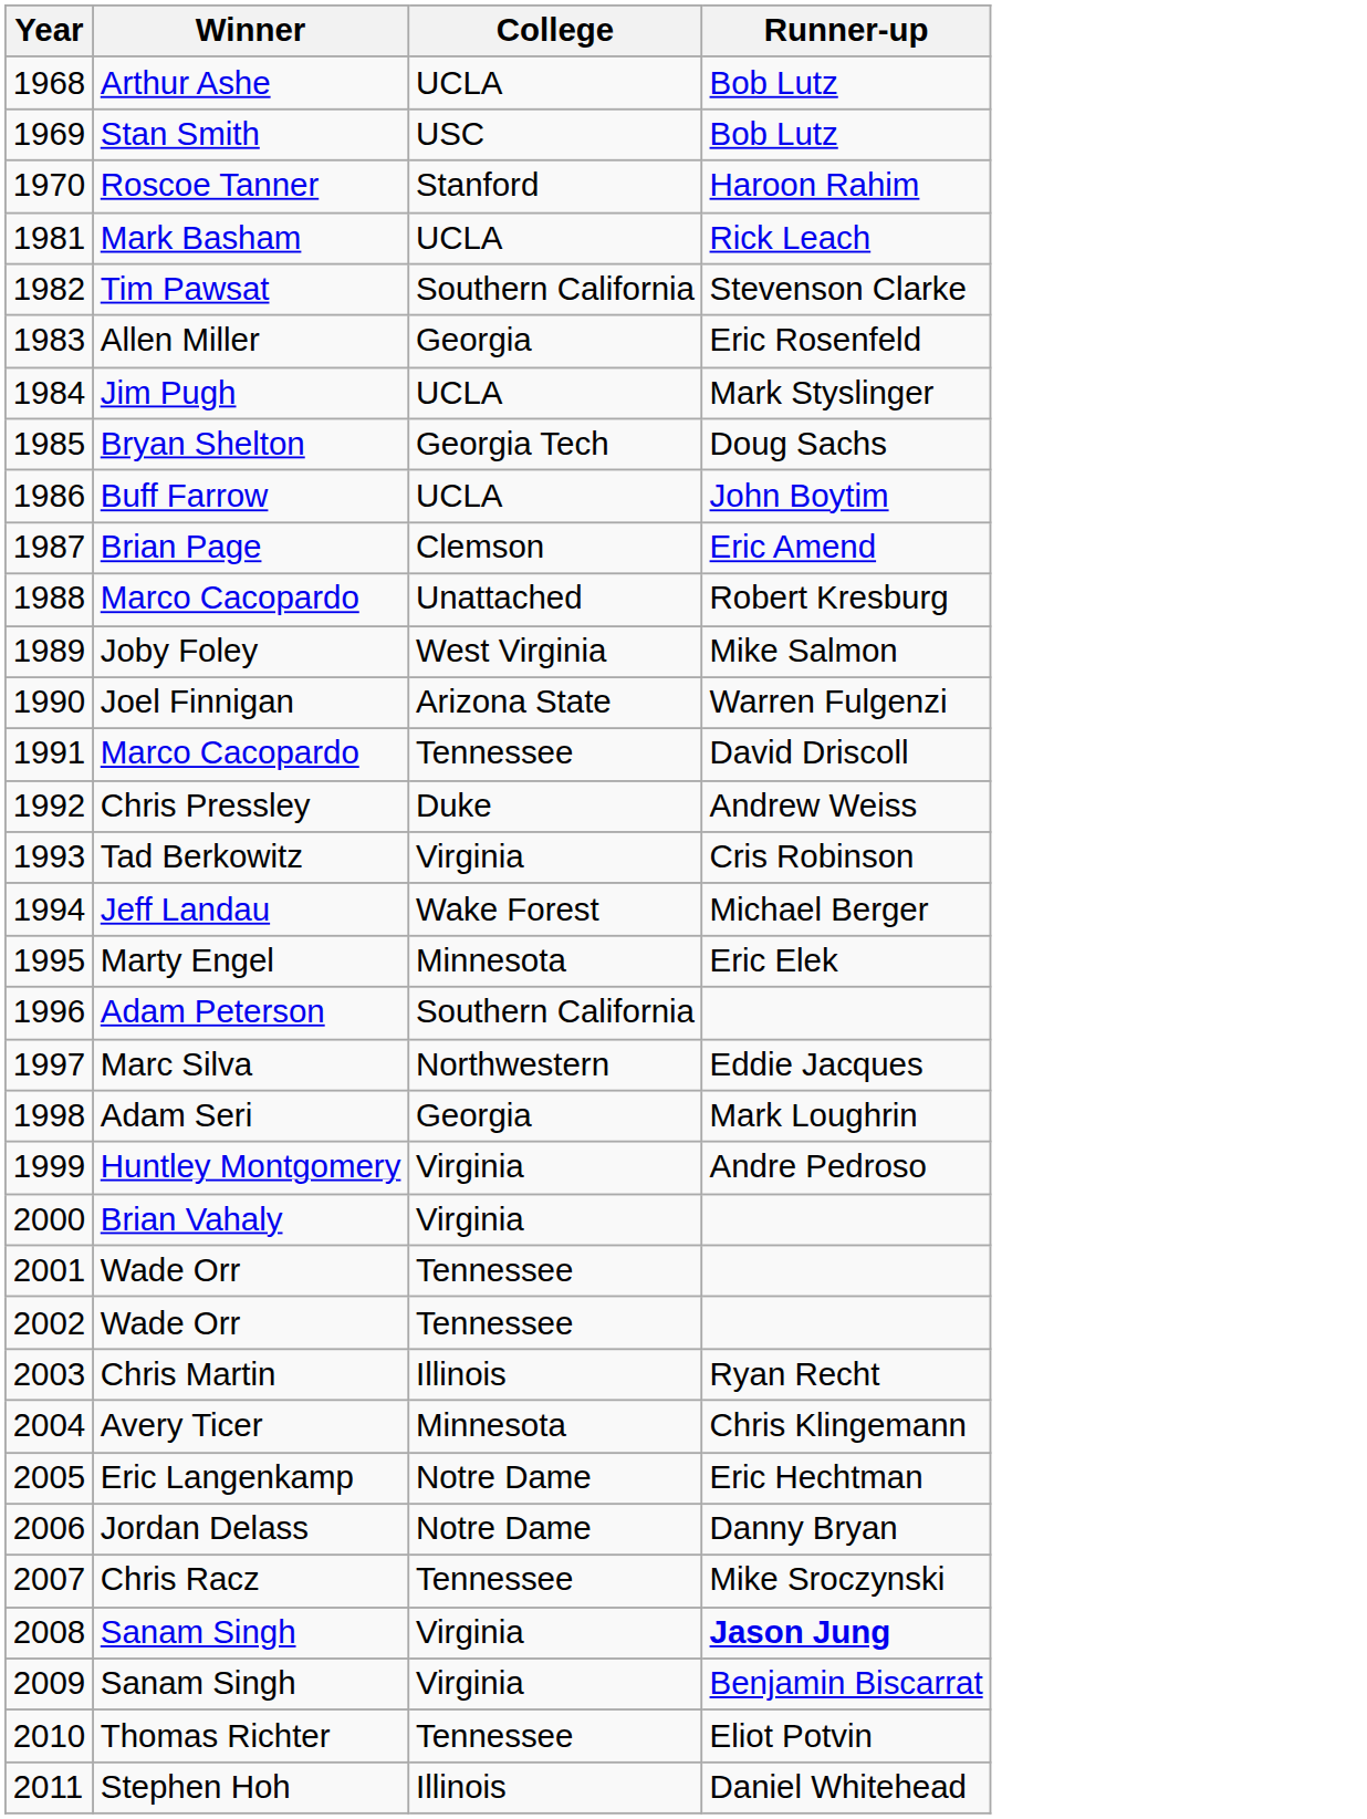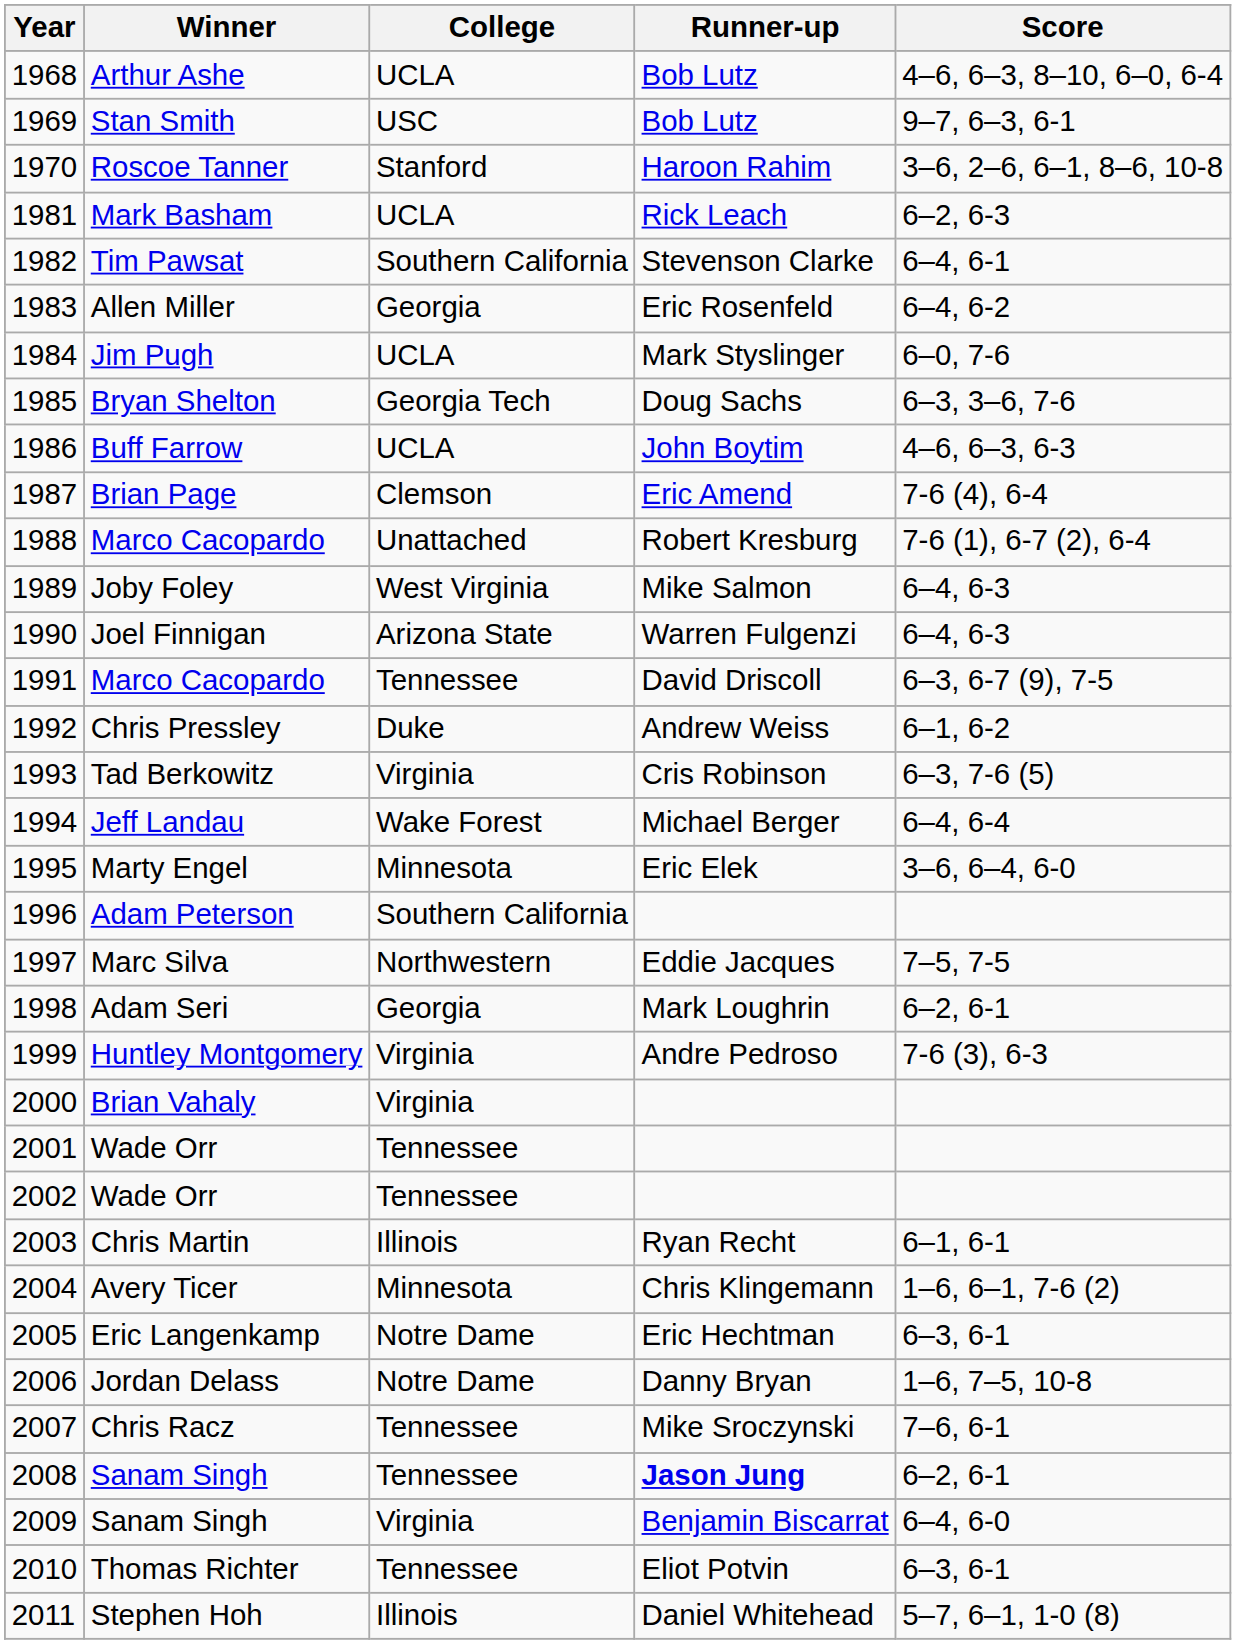+ column: Score | 4–6, 6–3, 8–10, 6–0, 6-4 | 9–7, 6–3, 6-1 | 3–6, 2–6, 6–1, 8–6, 10-8 | 6–2, 6-3 | 6–4, 6-1 | 6–4, 6-2 | 6–0, 7-6 | 6–3, 3–6, 7-6 | 4–6, 6–3, 6-3 | 7-6 (4), 6-4 | 7-6 (1), 6-7 (2), 6-4 | 6–4, 6-3 | 6–4, 6-3 | 6–3, 6-7 (9), 7-5 | 6–1, 6-2 | 6–3, 7-6 (5) | 6–4, 6-4 | 3–6, 6–4, 6-0 | 7–5, 7-5 | 6–2, 6-1 | 7-6 (3), 6-3 | 6–1, 6-1 | 1–6, 6–1, 7-6 (2) | 6–3, 6-1 | 1–6, 7–5, 10-8 | 7–6, 6-1 | 6–2, 6-1 | 6–4, 6-0 | 6–3, 6-1 | 5–7, 6–1, 1-0 (8)
2008 / Sanam Singh | College: Virginia -> Tennessee
